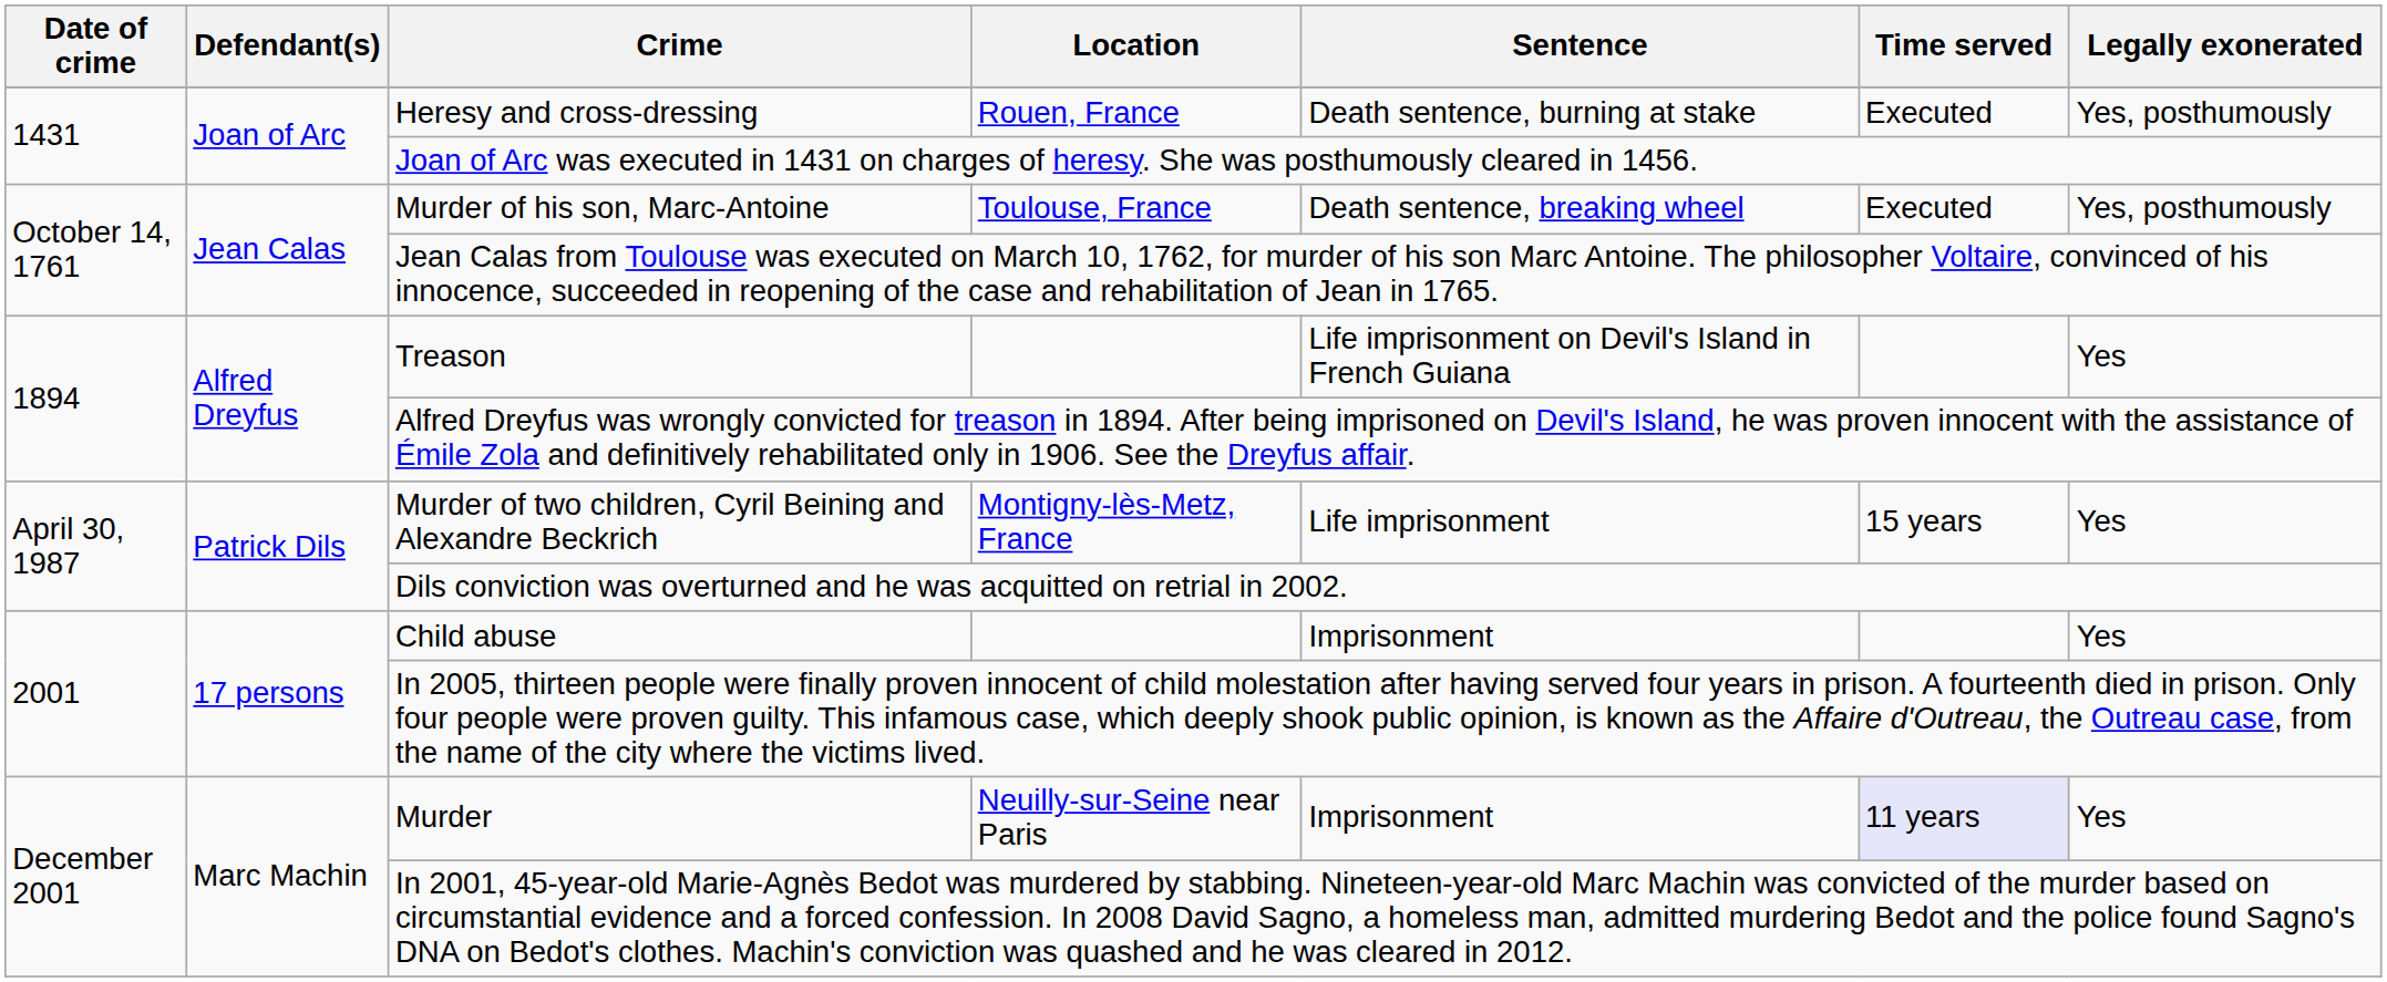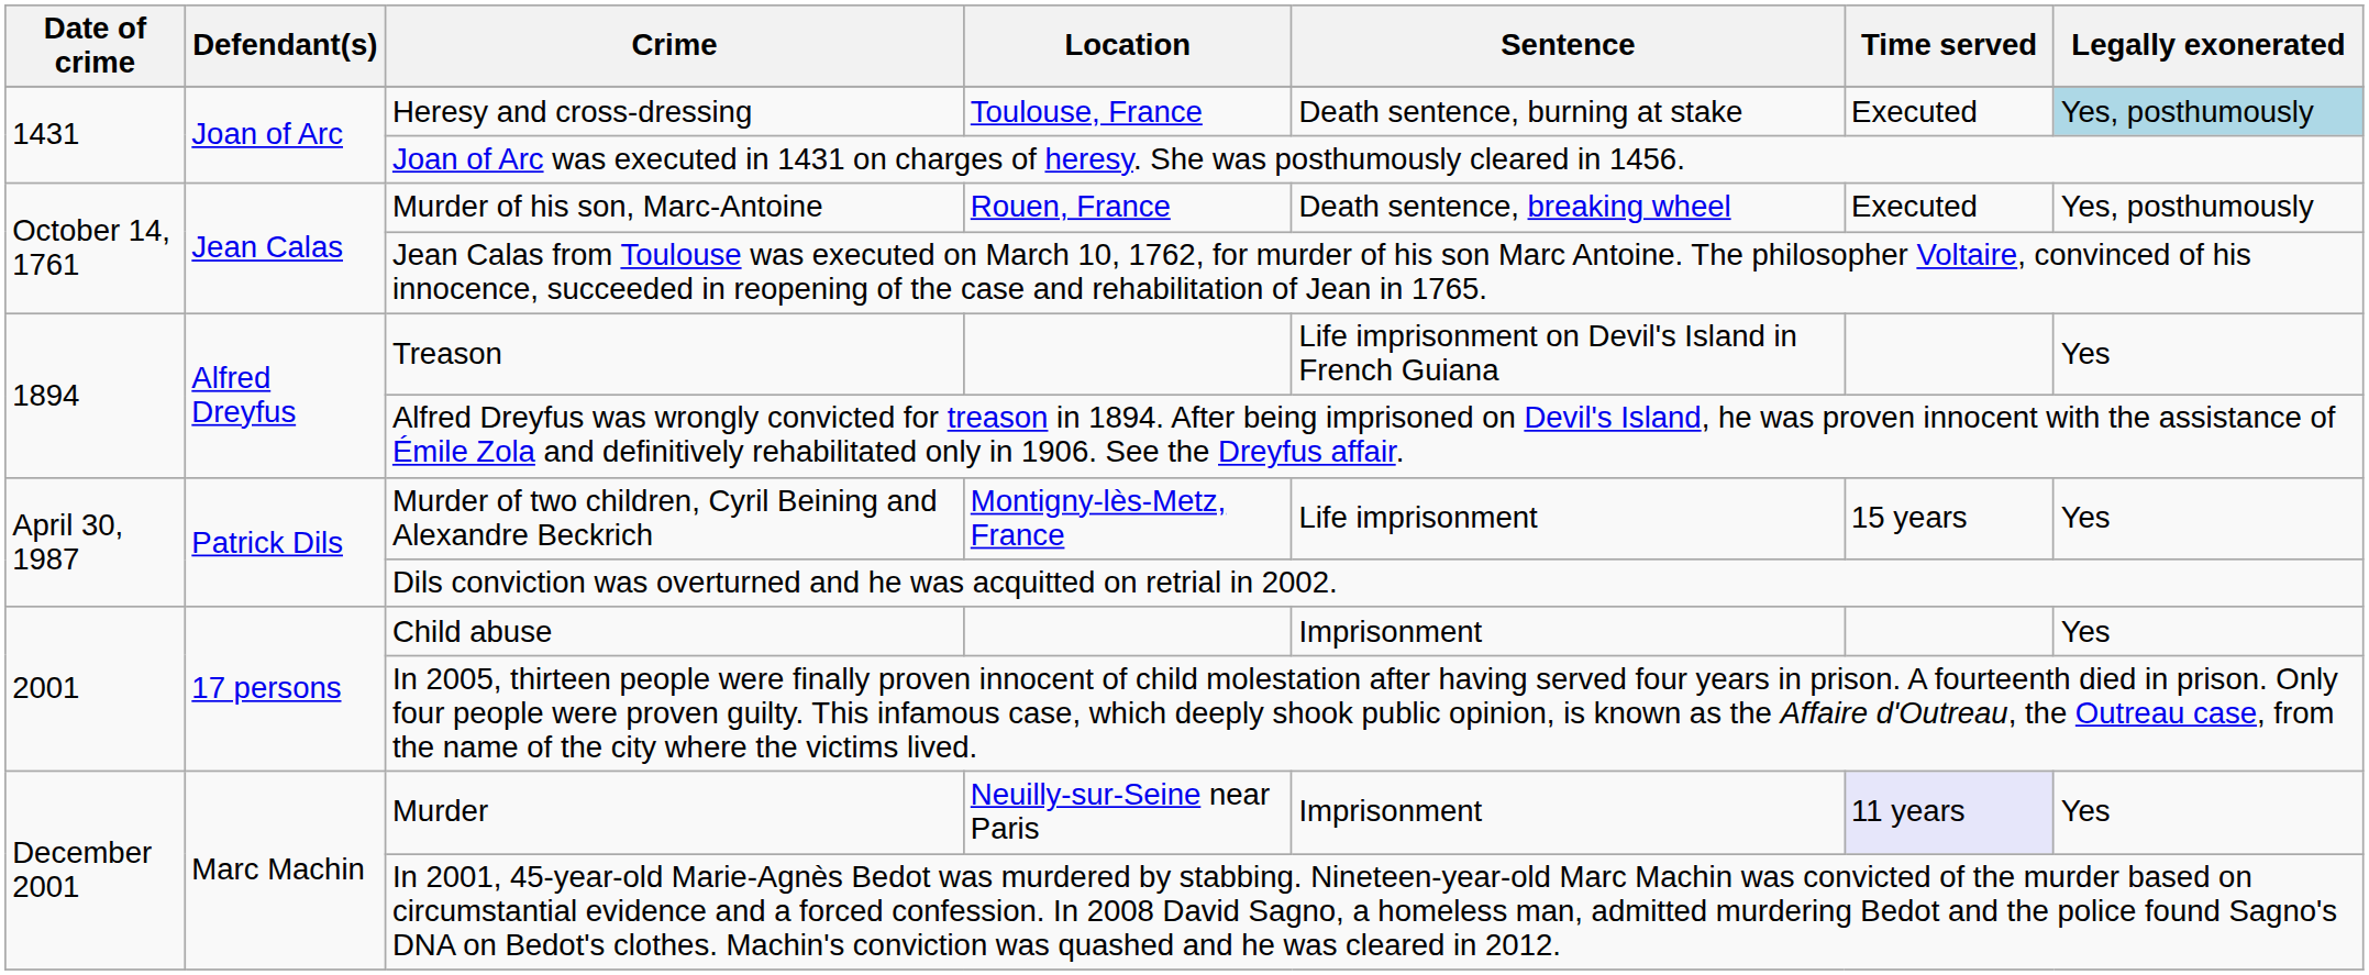Heresy and cross-dressing | Location: Rouen, France -> Toulouse, France
Heresy and cross-dressing | Legally exonerated: no background -> lightblue background
Murder of his son, Marc-Antoine | Location: Toulouse, France -> Rouen, France
